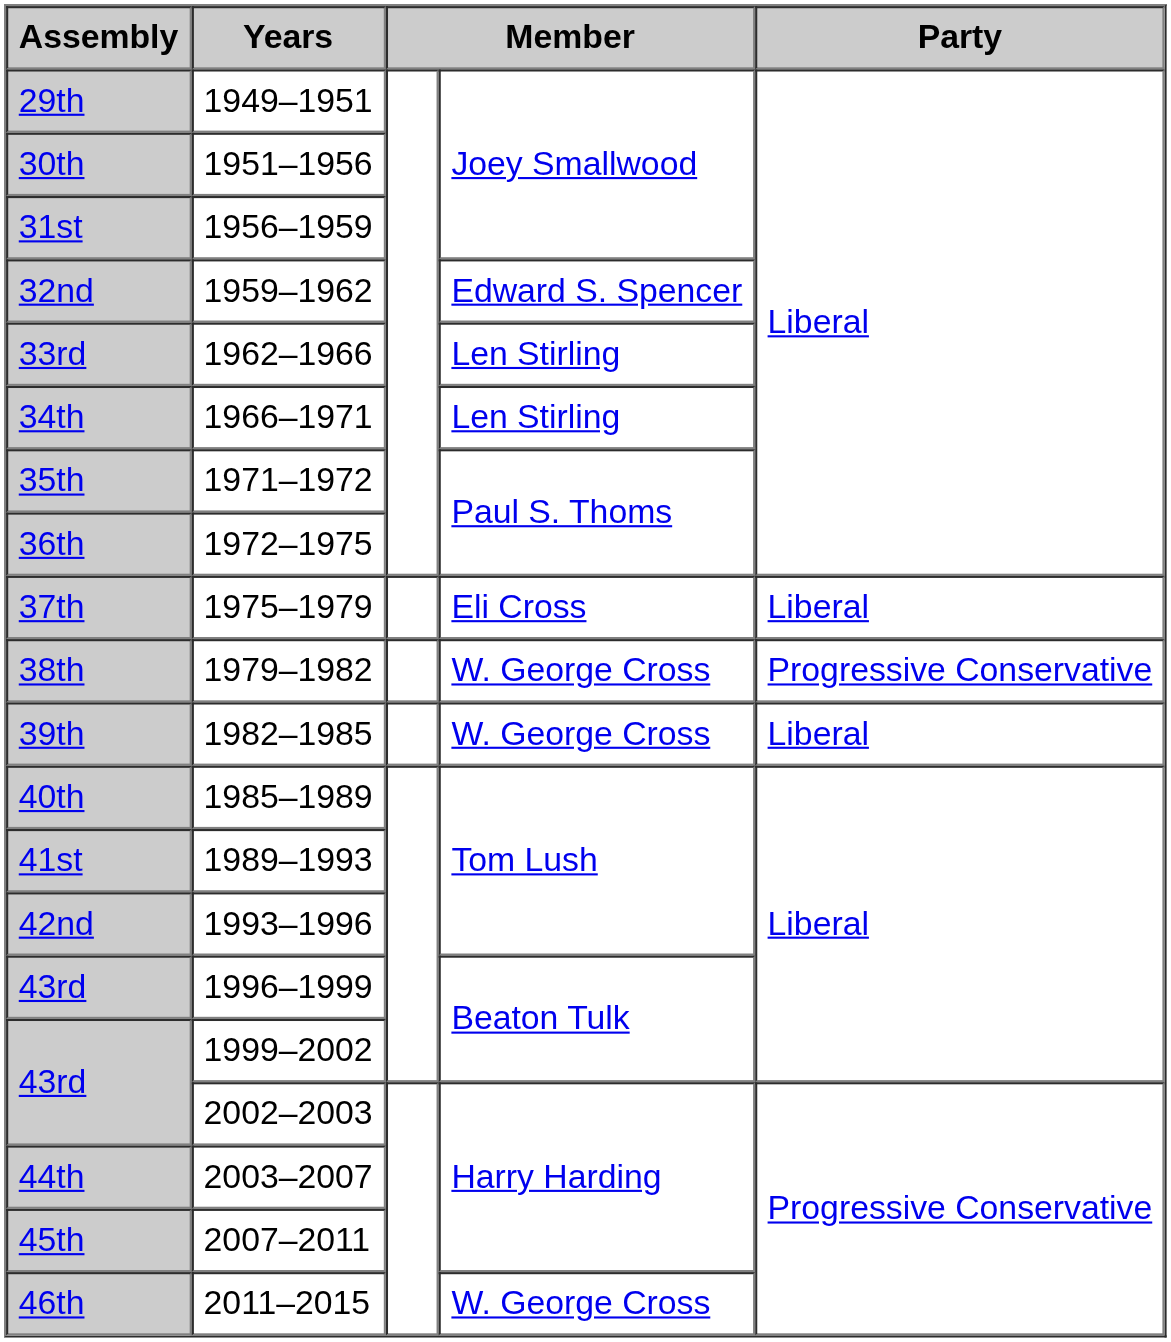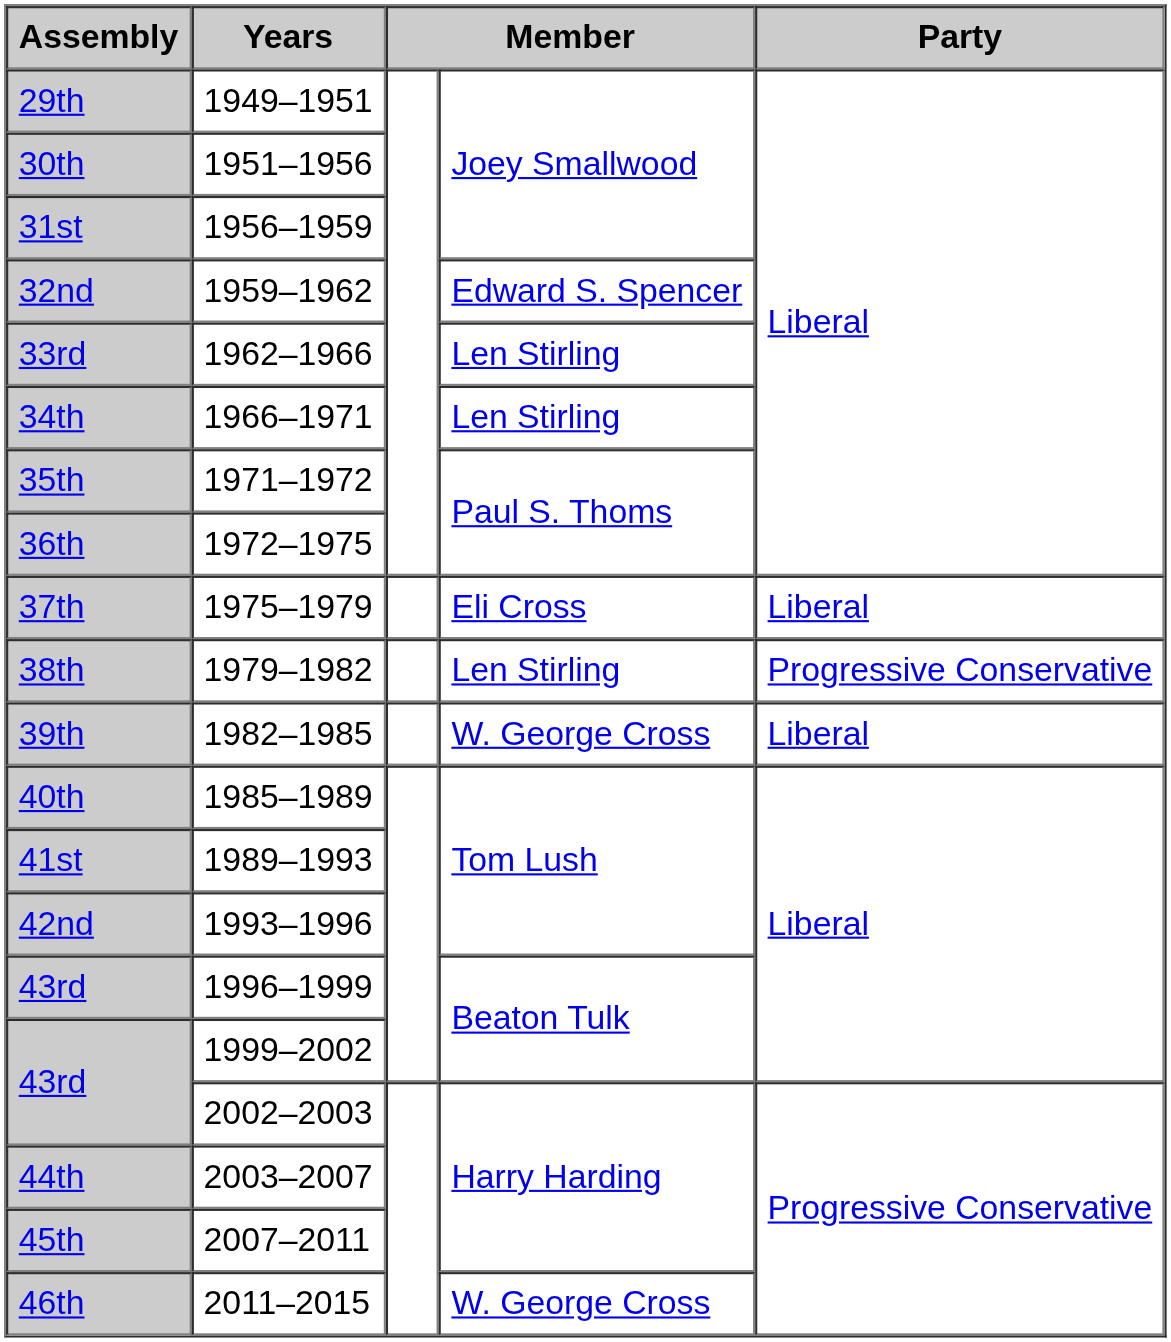38th | column 4: W. George Cross -> Len Stirling
